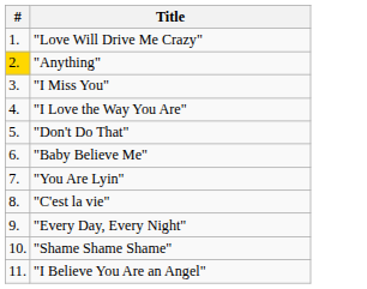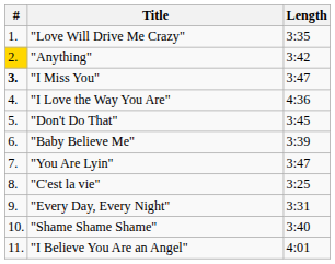+ column: Length | 3:35 | 3:42 | 3:47 | 4:36 | 3:45 | 3:39 | 3:47 | 3:25 | 3:31 | 3:40 | 4:01
"I Miss You" | #: normal -> bold
